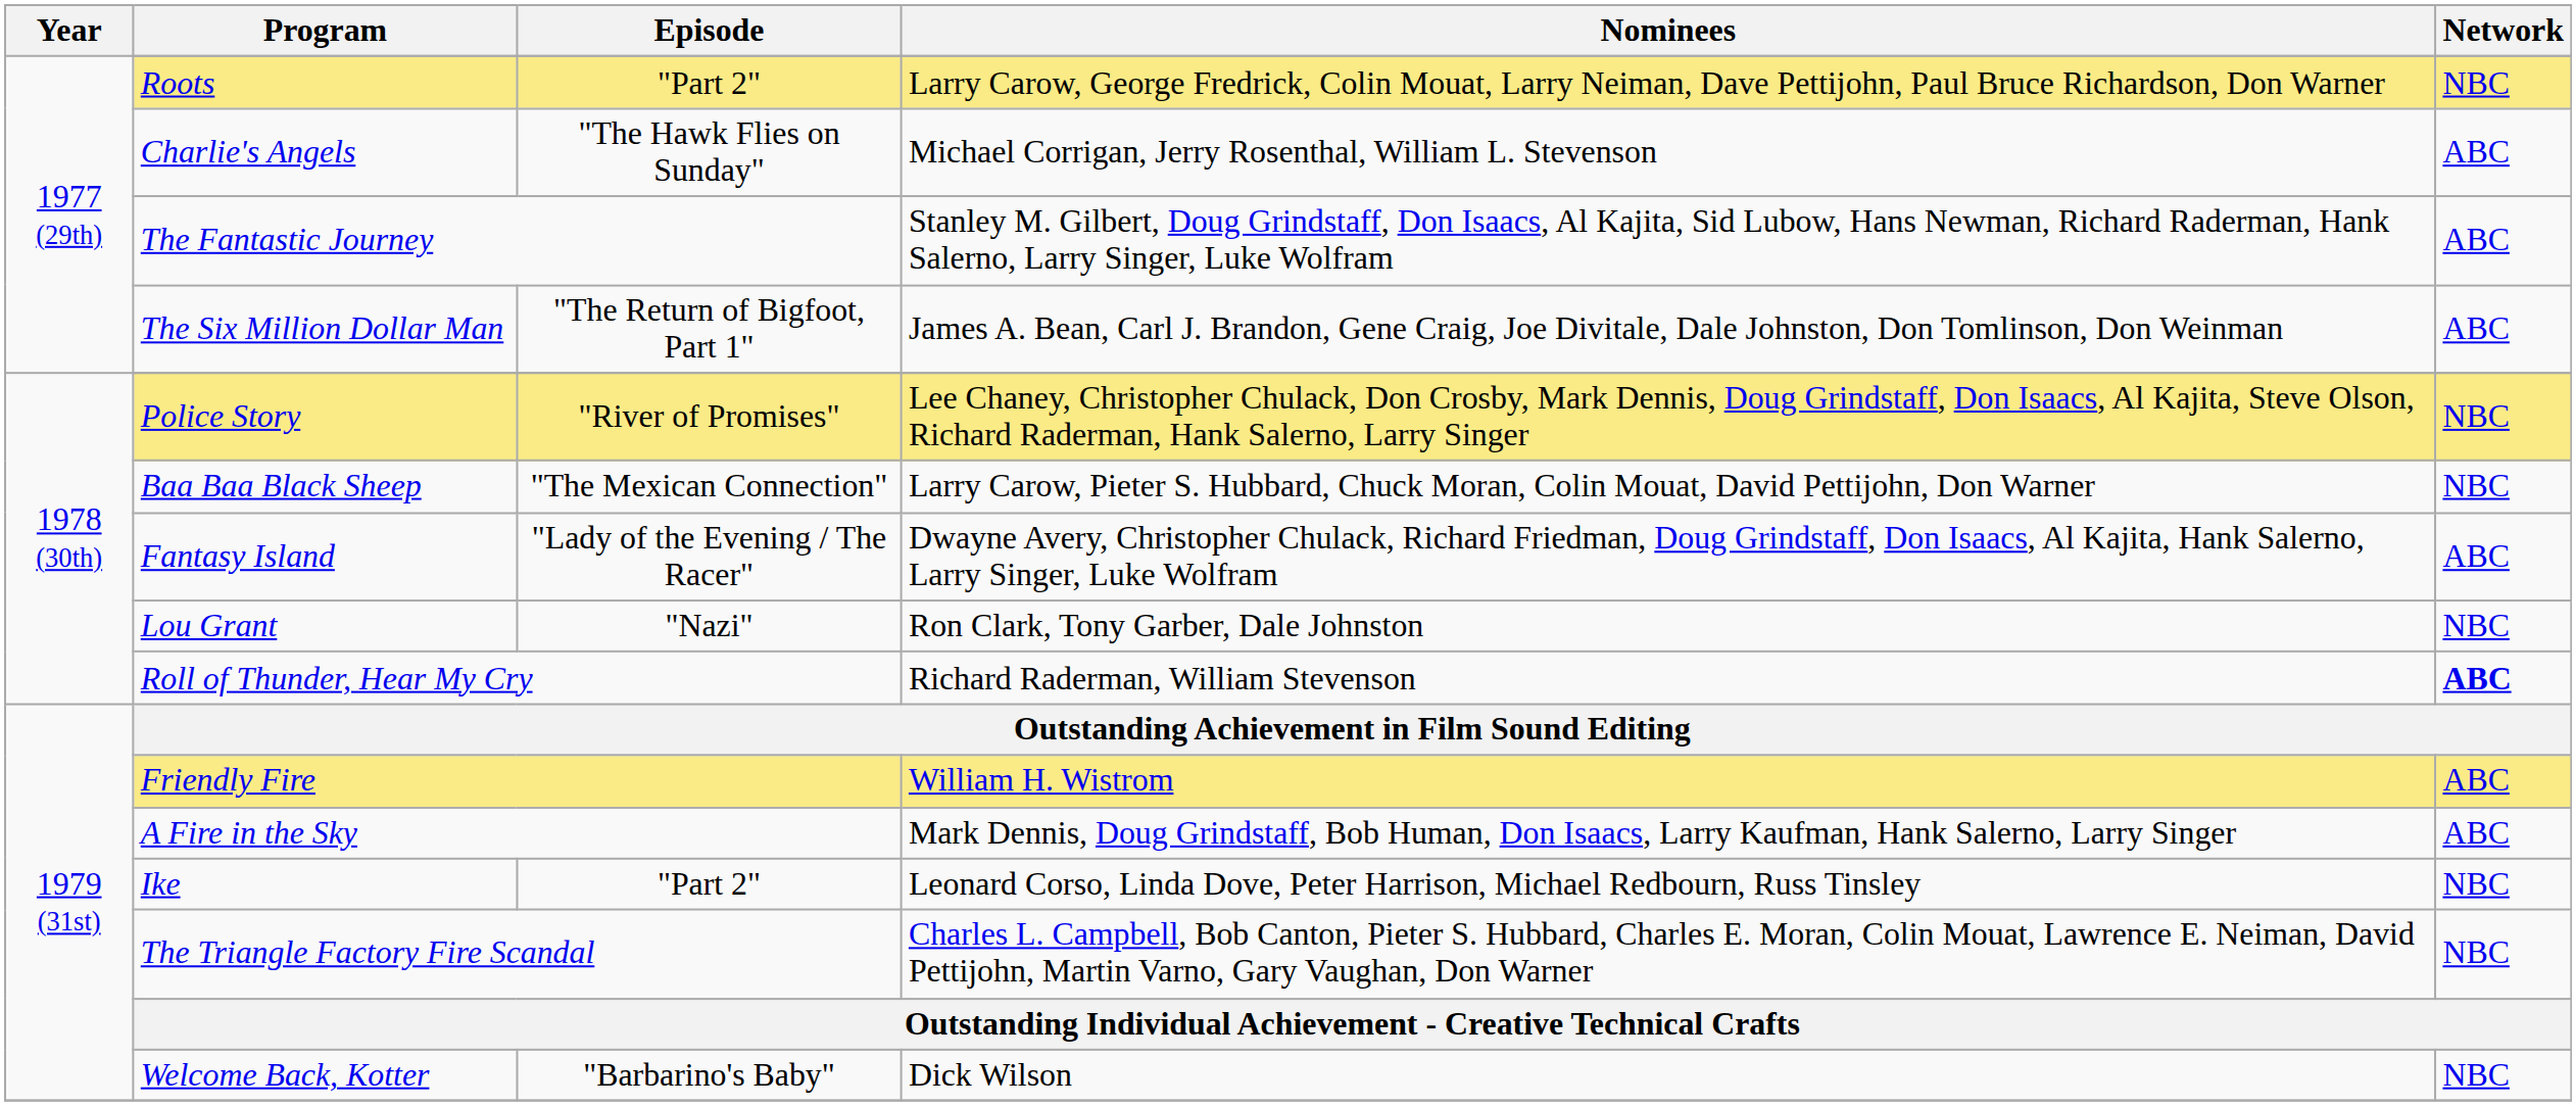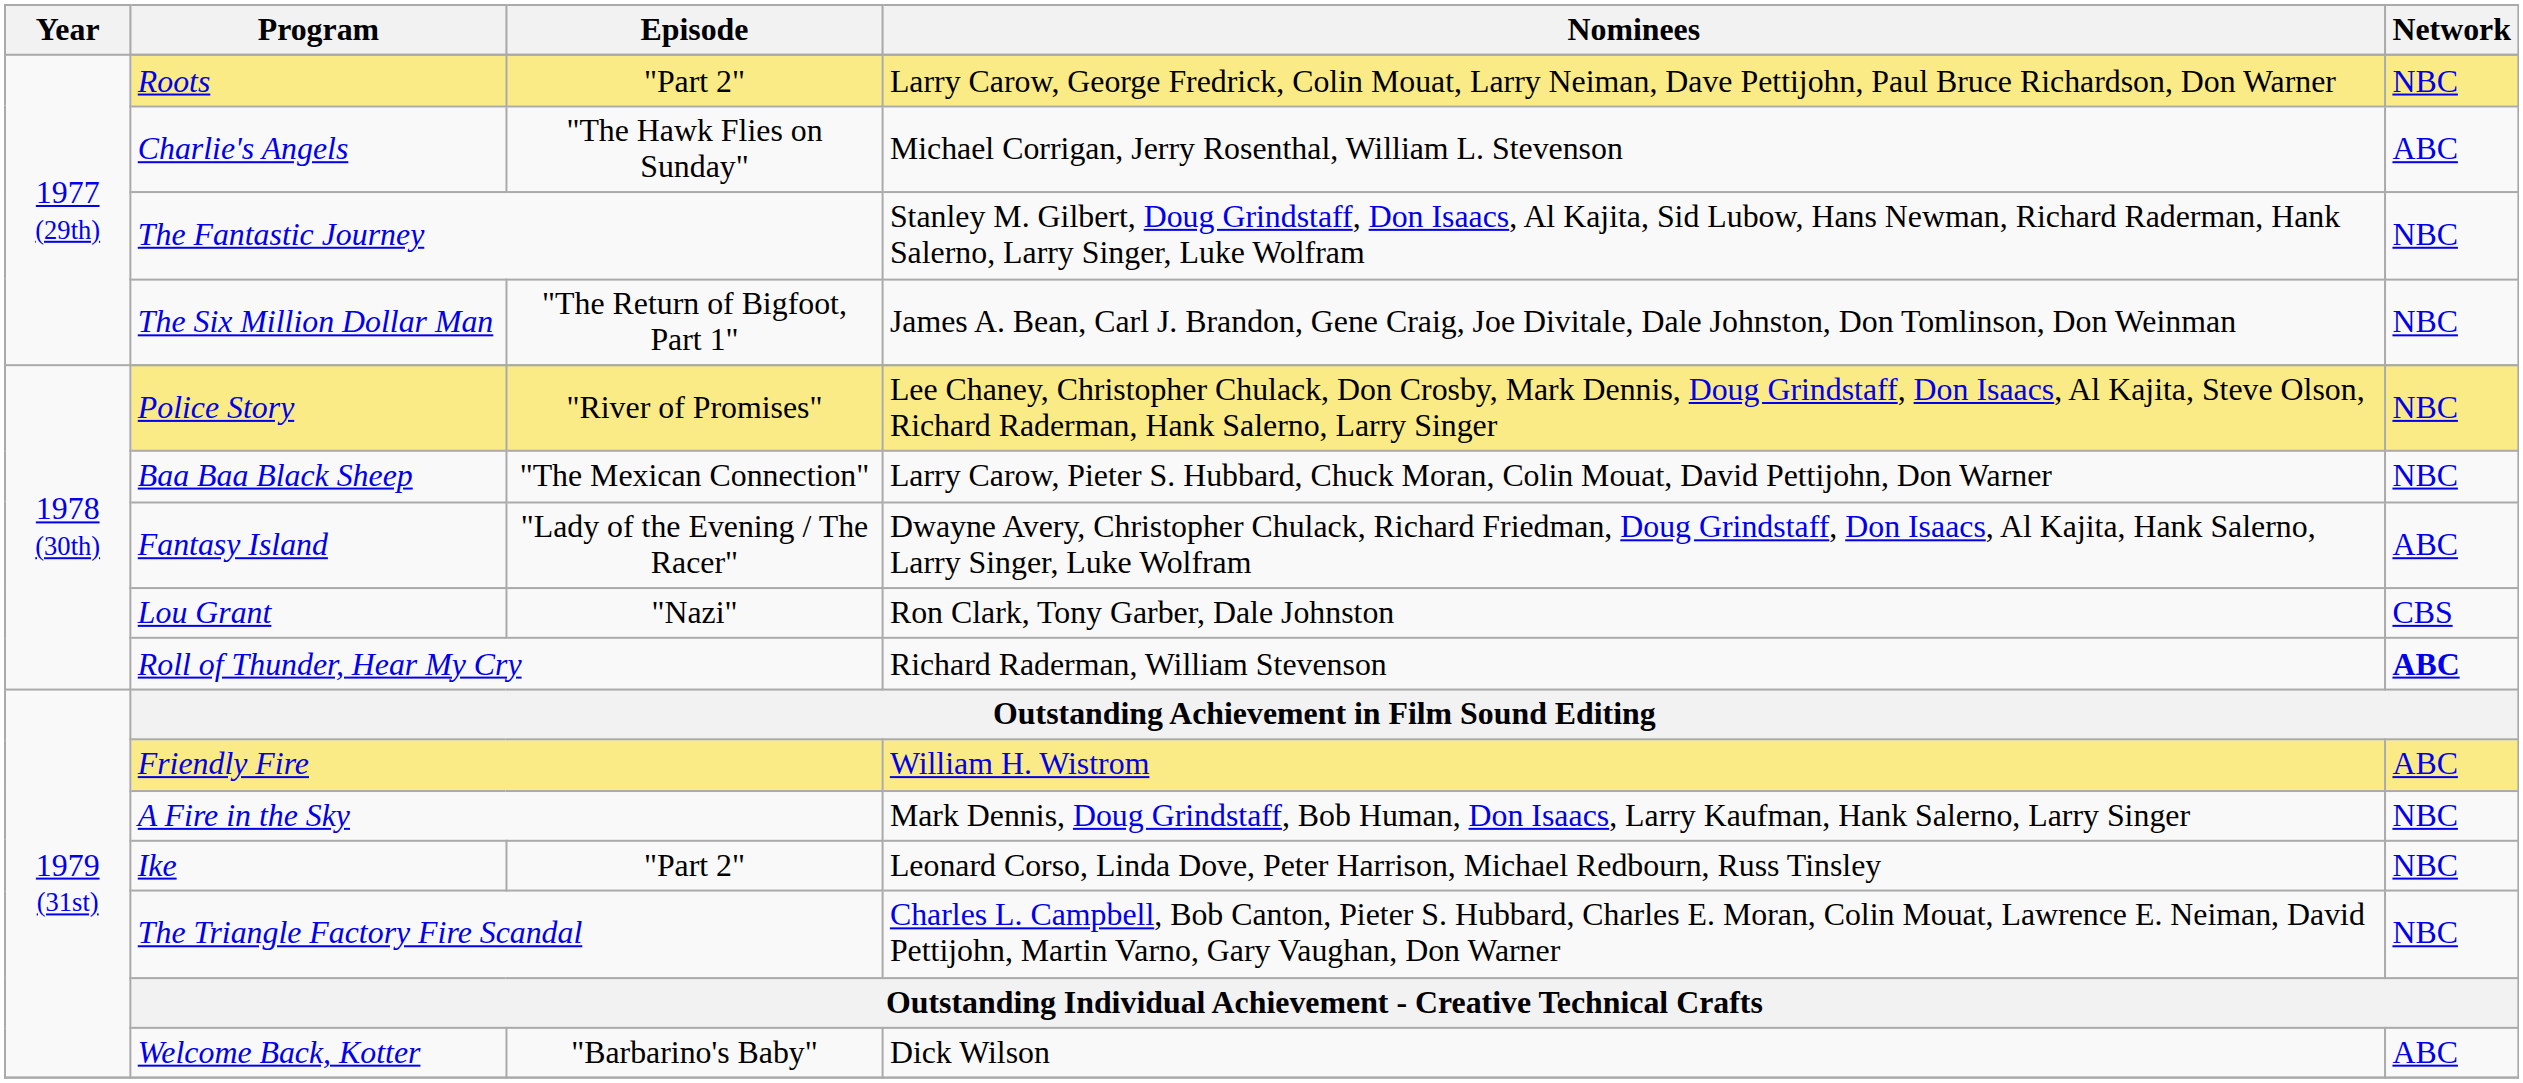The Fantastic Journey | Network: ABC -> NBC
The Six Million Dollar Man | Network: ABC -> NBC
Lou Grant | Network: NBC -> CBS
A Fire in the Sky | Network: ABC -> NBC
Welcome Back, Kotter | Network: NBC -> ABC
